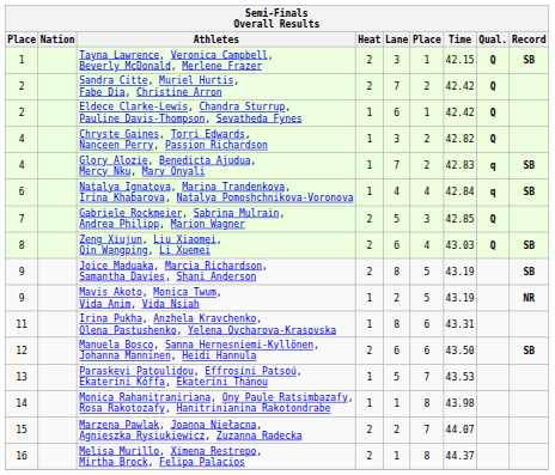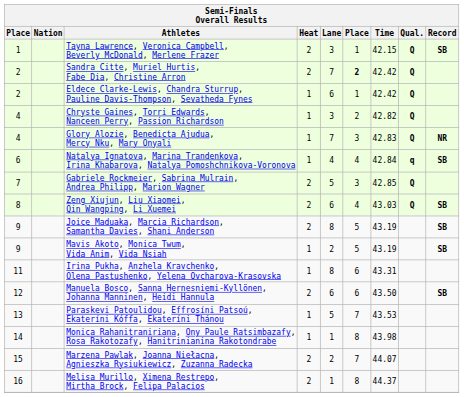Sandra Citte, Muriel Hurtis, Fabe Dia, Christine Arron | column 6: normal -> bold
Glory Alozie, Benedicta Ajudua, Mercy Nku, Mary Onyali | column 6: 2 -> 3
Glory Alozie, Benedicta Ajudua, Mercy Nku, Mary Onyali | Qual.: q -> Q
Glory Alozie, Benedicta Ajudua, Mercy Nku, Mary Onyali | Record: SB -> NR
Mavis Akoto, Monica Twum, Vida Anim, Vida Nsiah | Record: NR -> SB
